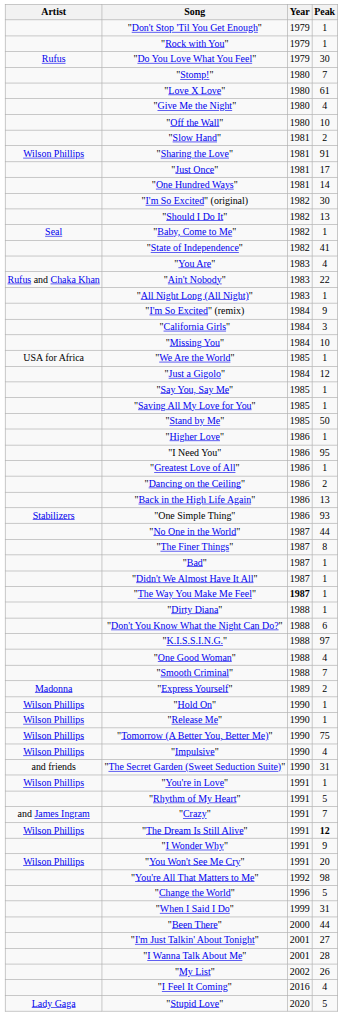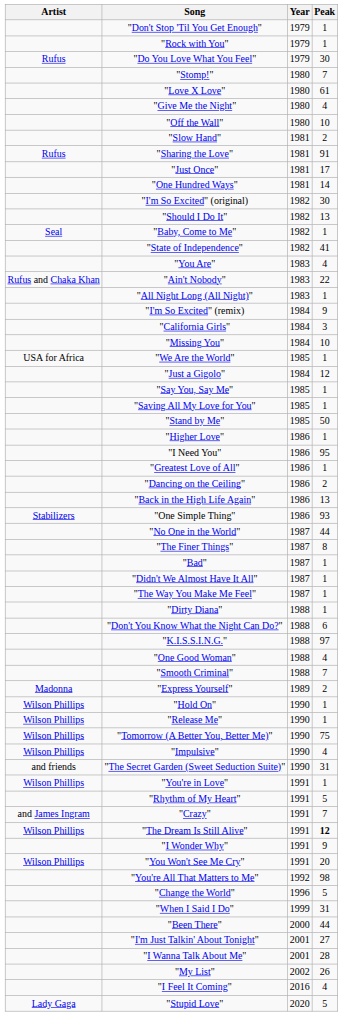"Sharing the Love" | Artist: Wilson Phillips -> Rufus
"The Way You Make Me Feel" | Year: bold -> normal
